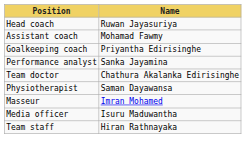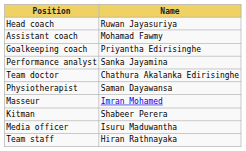+ row: Kitman | Shabeer Perera
